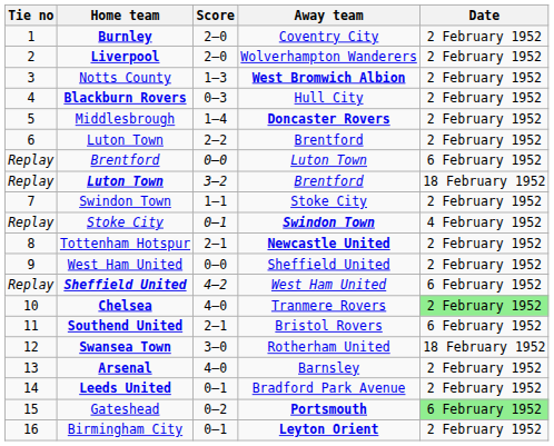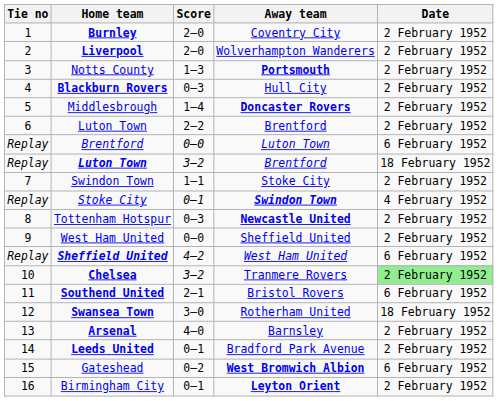Notts County | Away team: West Bromwich Albion -> Portsmouth
Tottenham Hotspur | Score: 2–1 -> 0–3
Chelsea | Score: 4–0 -> 3–2
Gateshead | Away team: Portsmouth -> West Bromwich Albion
Gateshead | Date: lightgreen background -> no background
